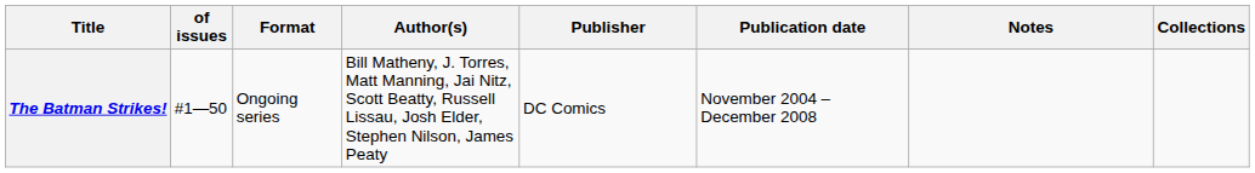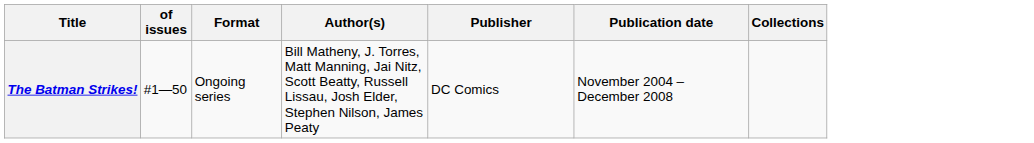- column: Notes
